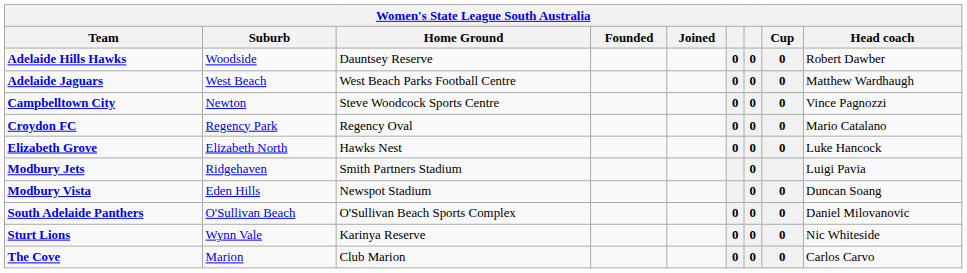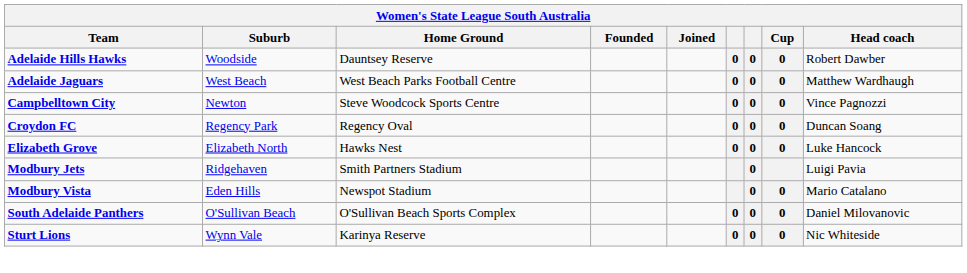Croydon FC | Head coach: Mario Catalano -> Duncan Soang
Modbury Vista | Head coach: Duncan Soang -> Mario Catalano
- row: The Cove | Marion | Club Marion | 0 | 0 | 0 | Carlos Carvo
